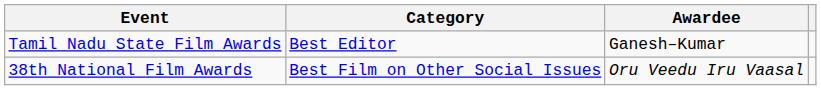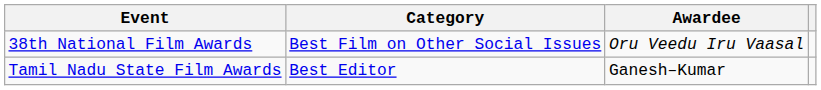rows swapped: 38th National Film Awards <-> Tamil Nadu State Film Awards
